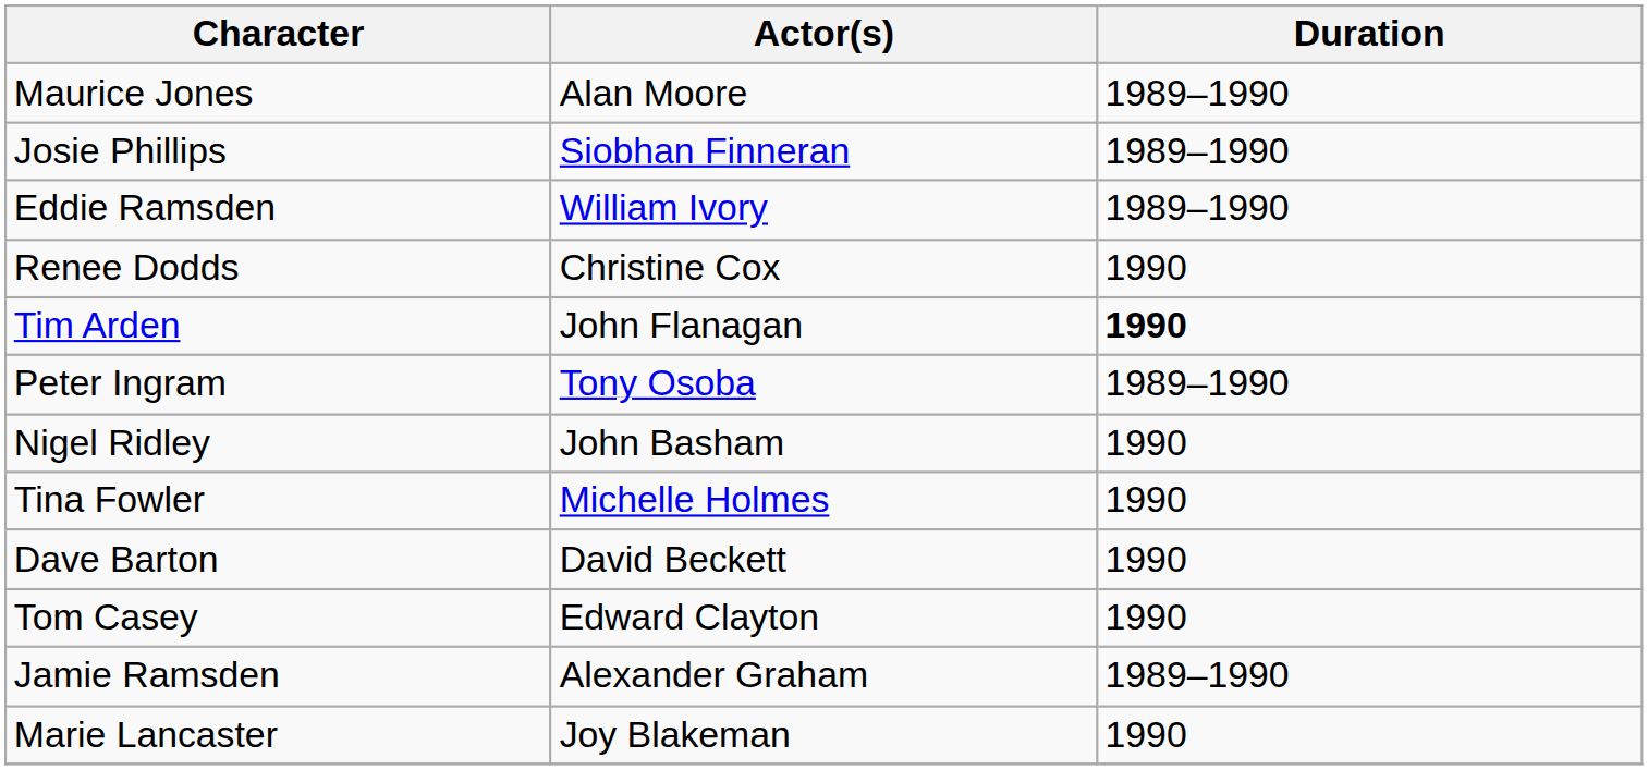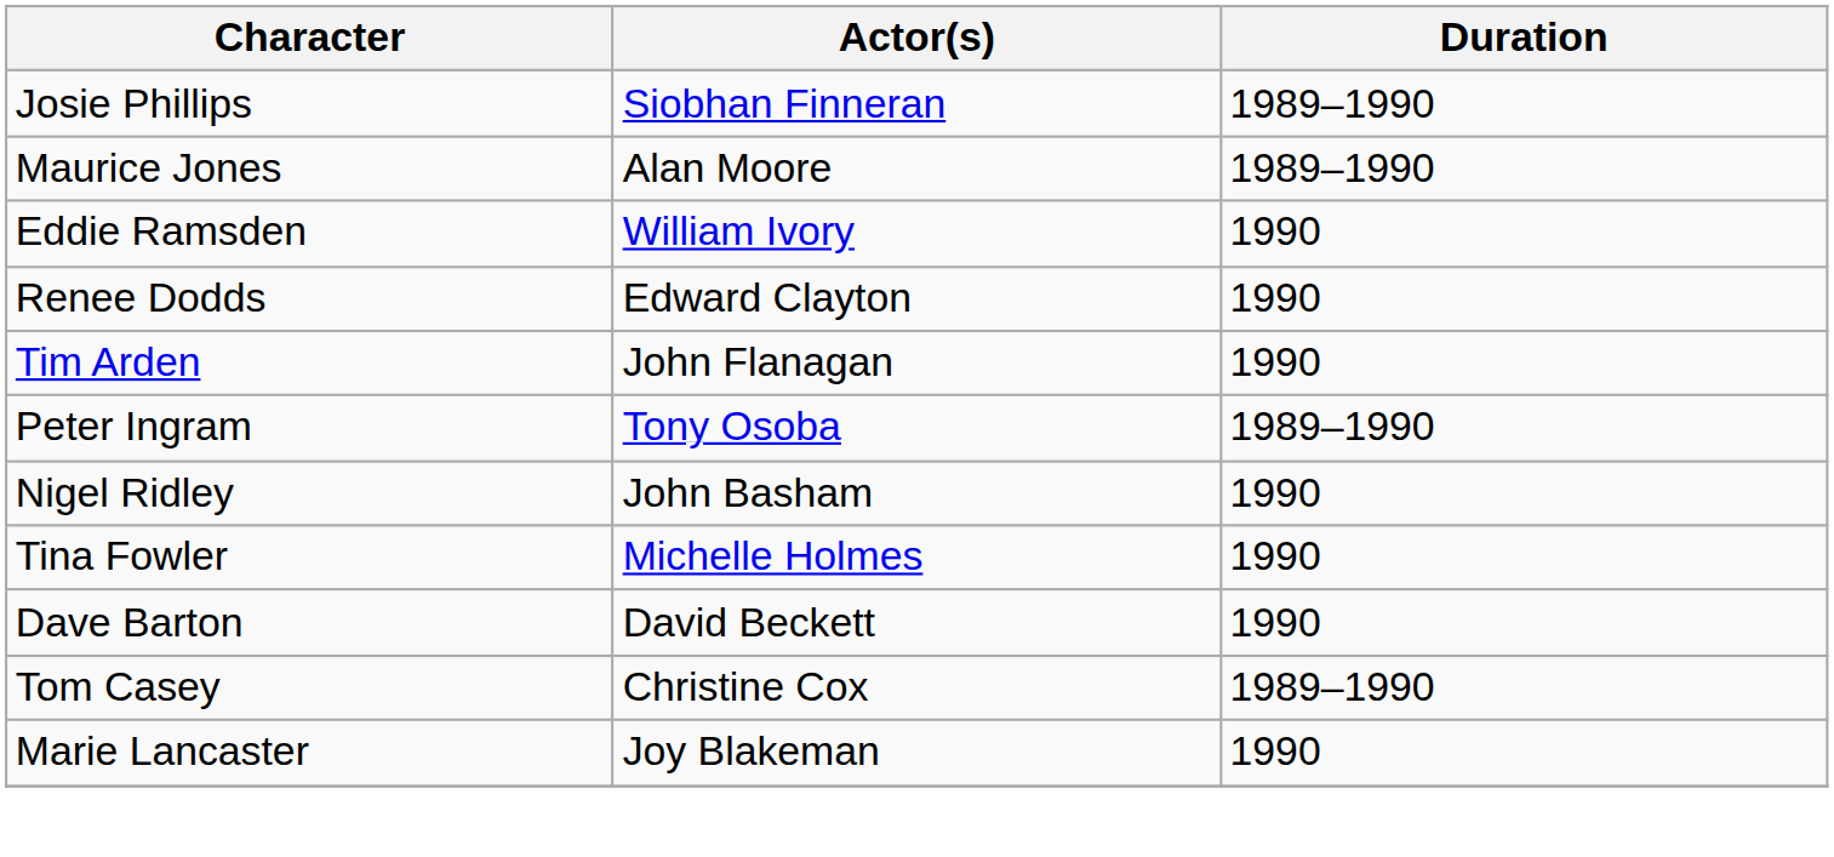rows swapped: Maurice Jones <-> Josie Phillips
Eddie Ramsden | Duration: 1989–1990 -> 1990
Renee Dodds | Actor(s): Christine Cox -> Edward Clayton
Tim Arden | Duration: bold -> normal
Tom Casey | Actor(s): Edward Clayton -> Christine Cox
Tom Casey | Duration: 1990 -> 1989–1990
- row: Jamie Ramsden | Alexander Graham | 1989–1990
